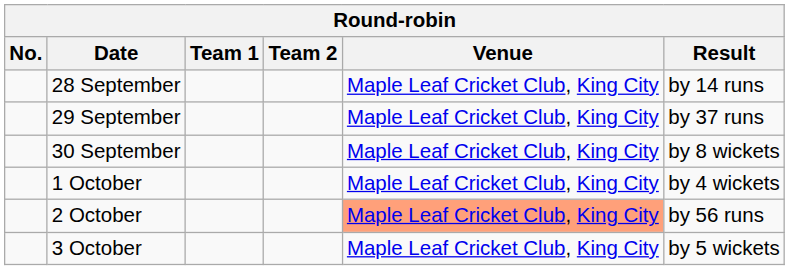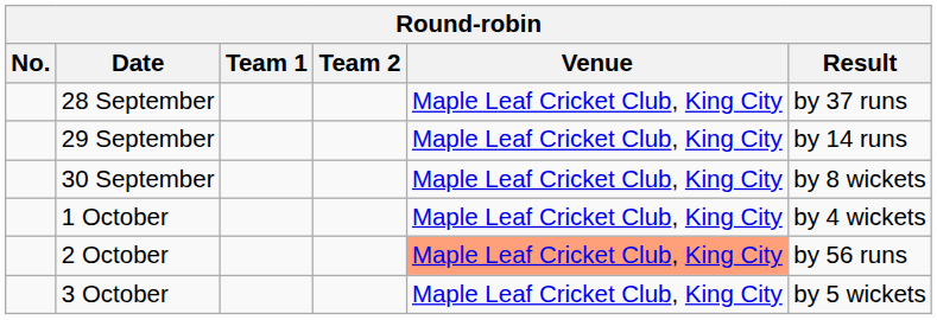28 September | Result: by 14 runs -> by 37 runs
29 September | Result: by 37 runs -> by 14 runs
